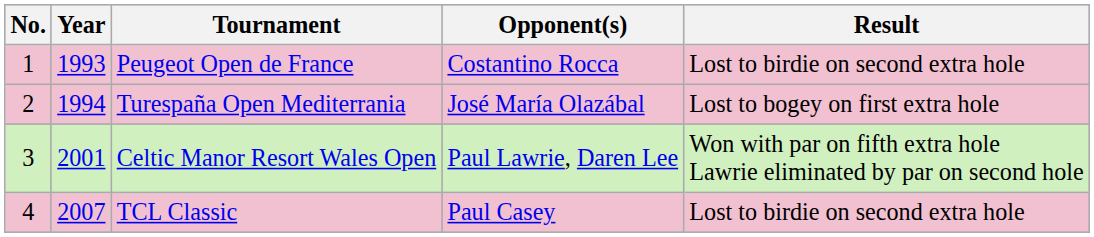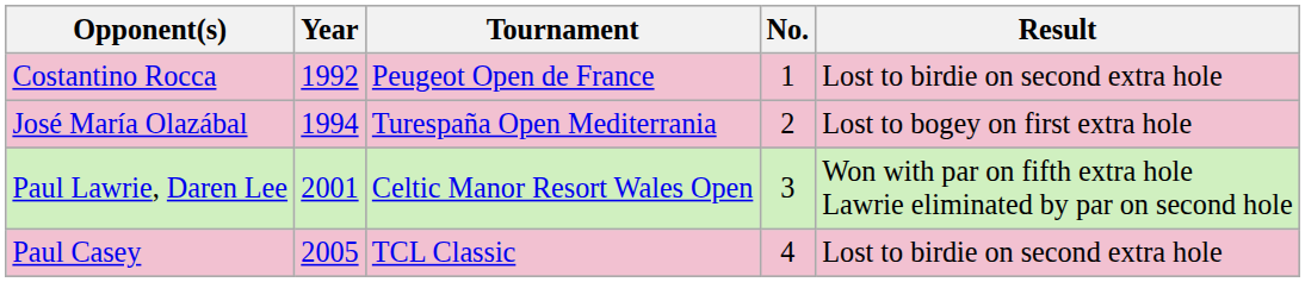columns swapped: No. <-> Opponent(s)
Peugeot Open de France | Year: 1993 -> 1992
TCL Classic | Year: 2007 -> 2005
